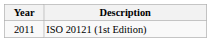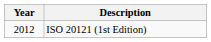ISO 20121 (1st Edition) | Year: 2011 -> 2012
